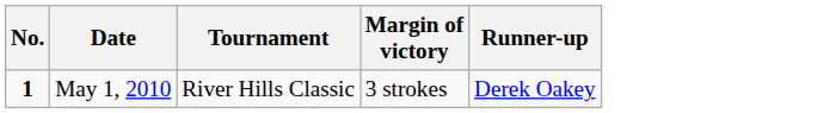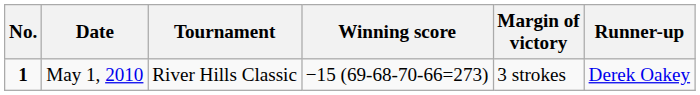+ column: Winning score | −15 (69-68-70-66=273)
